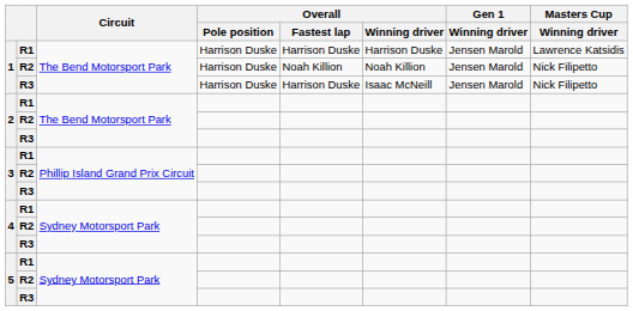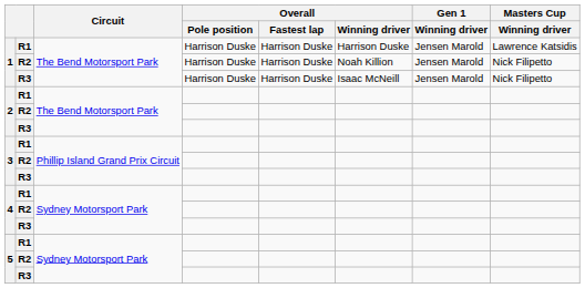1 / R2 | Overall / Fastest lap: Noah Killion -> Harrison Duske
